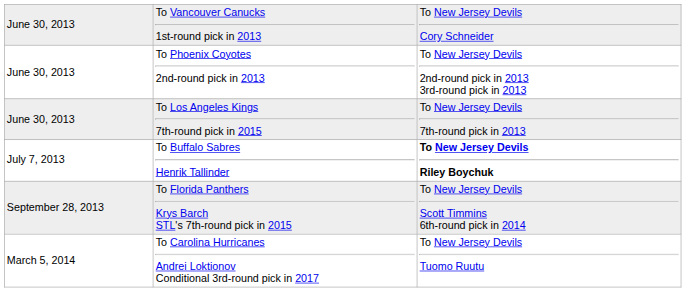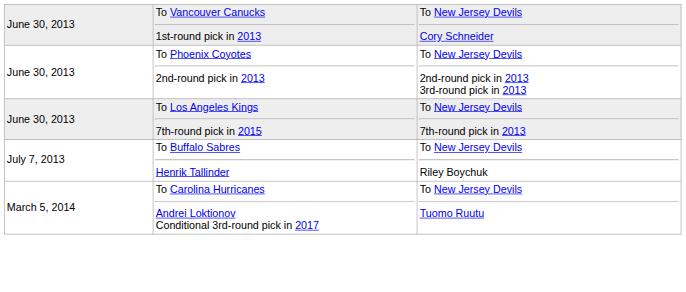To Buffalo Sabres Henrik Tallinder | column 3: bold -> normal
- row: September 28, 2013 | To Florida Panthers Krys Barch STL's 7th-round pick in 2015 | To New Jersey Devils Scott Timmins 6th-round pick in 2014
